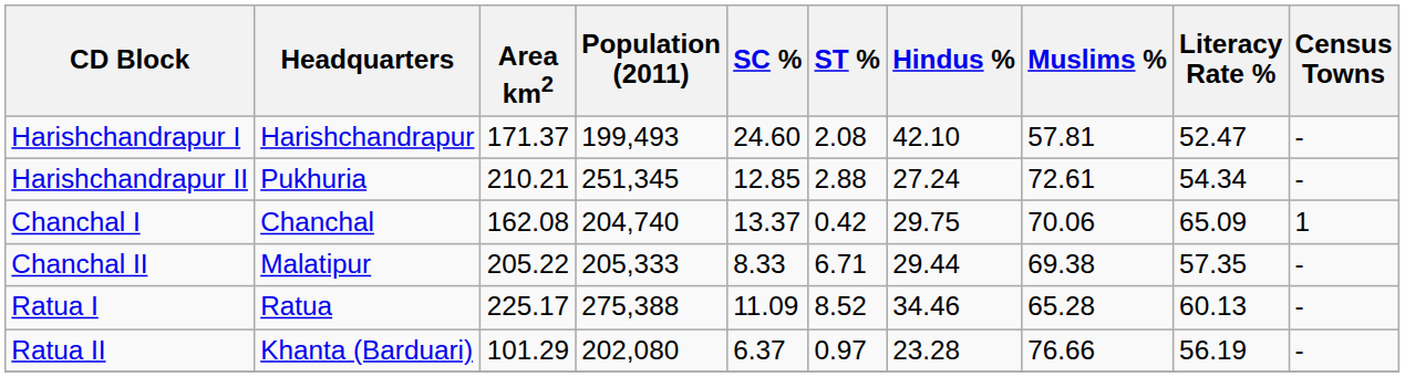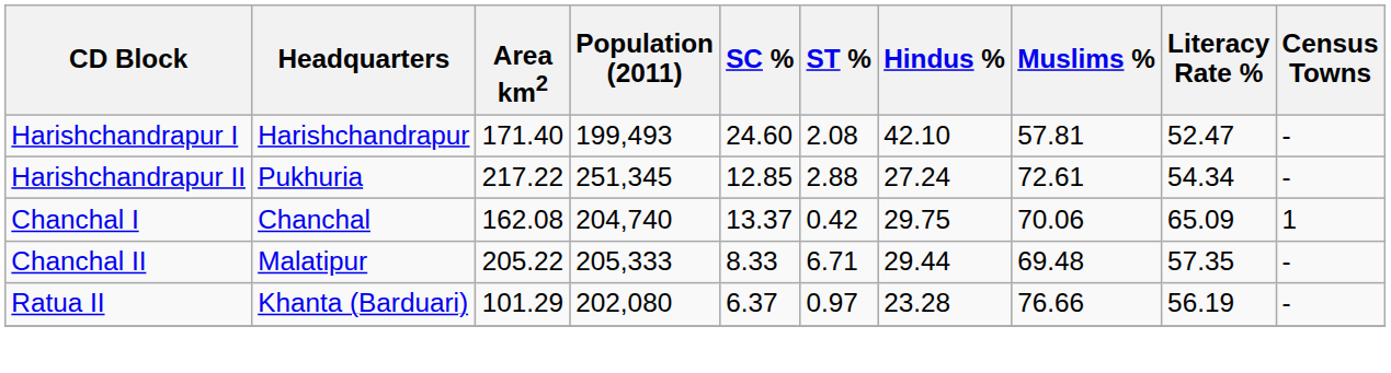Harishchandrapur I | Area km2: 171.37 -> 171.40
Harishchandrapur II | Area km2: 210.21 -> 217.22
Chanchal II | Muslims %: 69.38 -> 69.48
- row: Ratua I | Ratua | 225.17 | 275,388 | 11.09 | 8.52 | 34.46 | 65.28 | 60.13 | -
